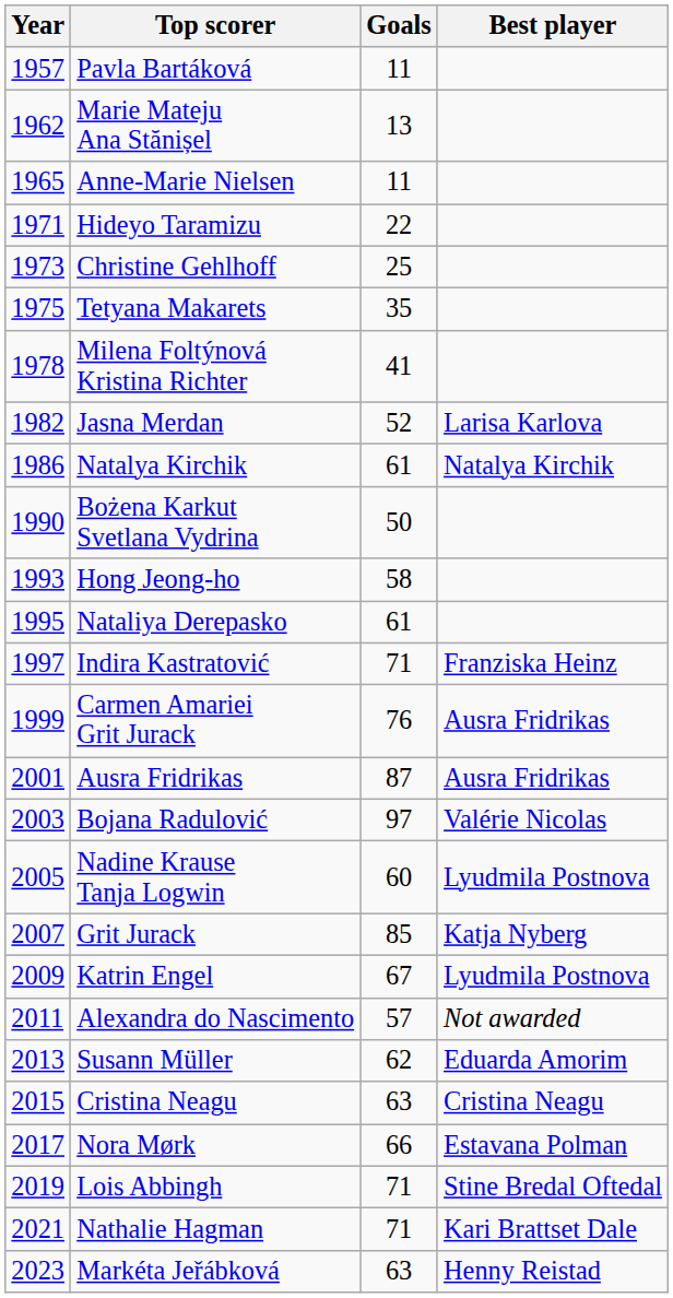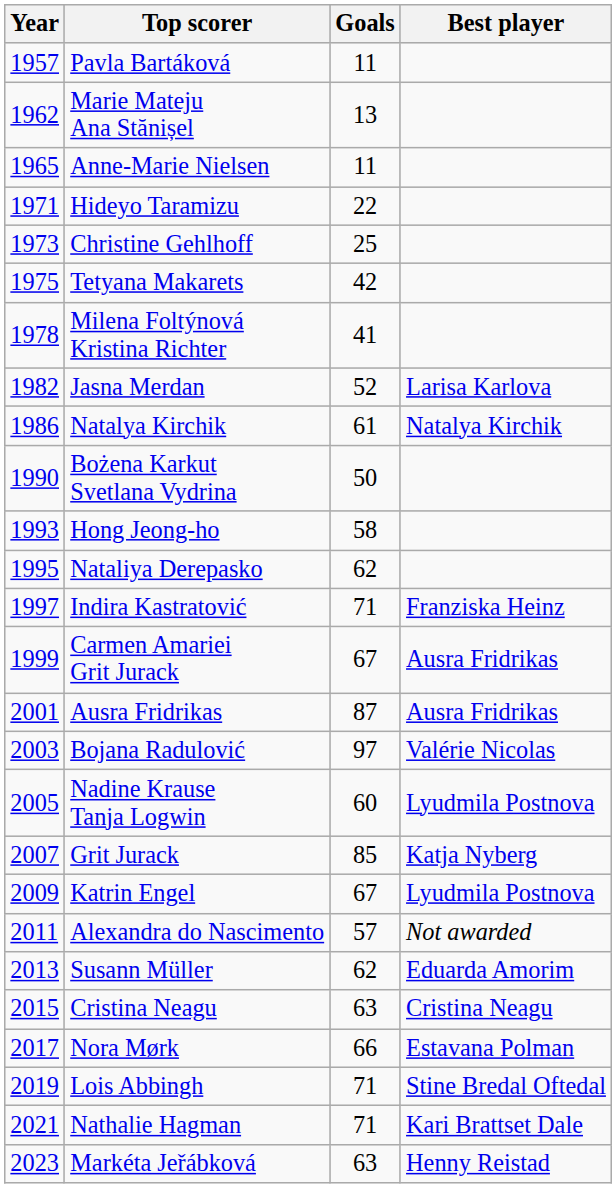Tetyana Makarets | Goals: 35 -> 42
Nataliya Derepasko | Goals: 61 -> 62
Carmen Amariei Grit Jurack | Goals: 76 -> 67
